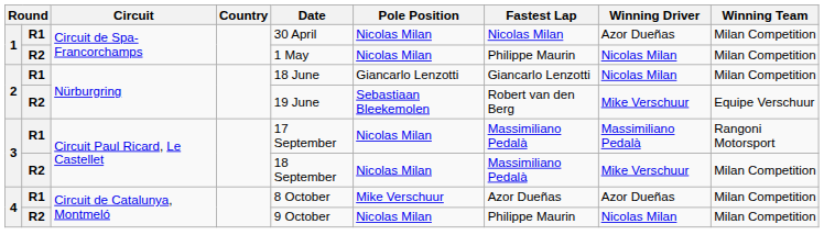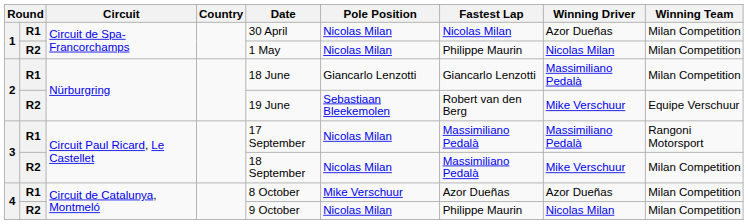2 / R1 | Winning Driver: Nicolas Milan -> Massimiliano Pedalà
